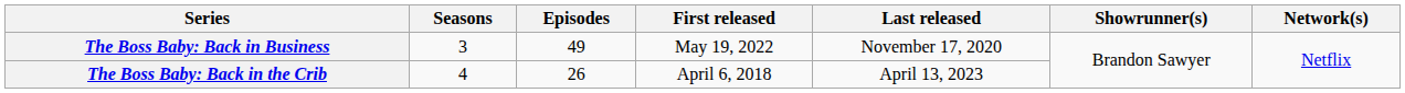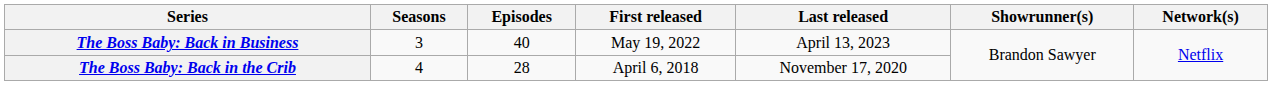The Boss Baby: Back in Business | Episodes: 49 -> 40
The Boss Baby: Back in Business | Last released: November 17, 2020 -> April 13, 2023
The Boss Baby: Back in the Crib | Episodes: 26 -> 28
The Boss Baby: Back in the Crib | Last released: April 13, 2023 -> November 17, 2020
